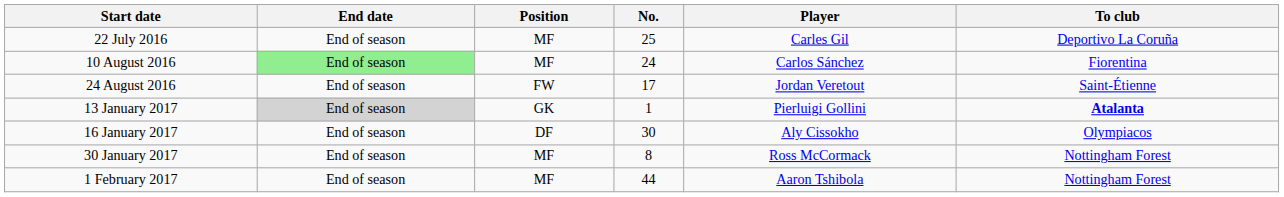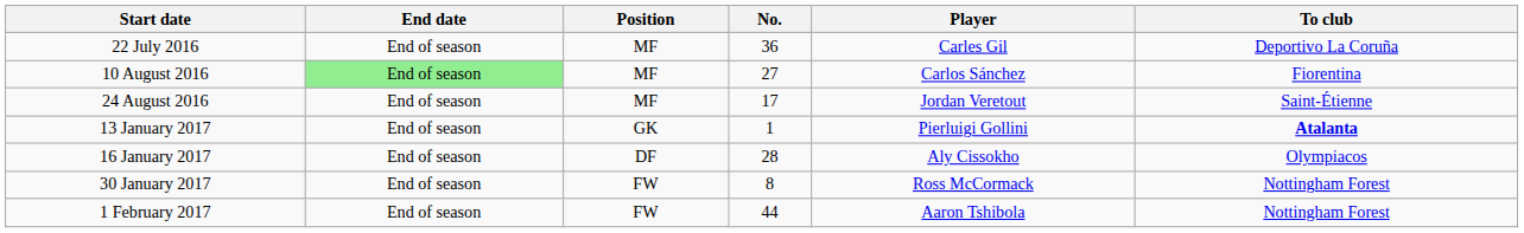22 July 2016 | No.: 25 -> 36
10 August 2016 | No.: 24 -> 27
24 August 2016 | Position: FW -> MF
13 January 2017 | End date: lightgrey background -> no background
16 January 2017 | No.: 30 -> 28
30 January 2017 | Position: MF -> FW
1 February 2017 | Position: MF -> FW
